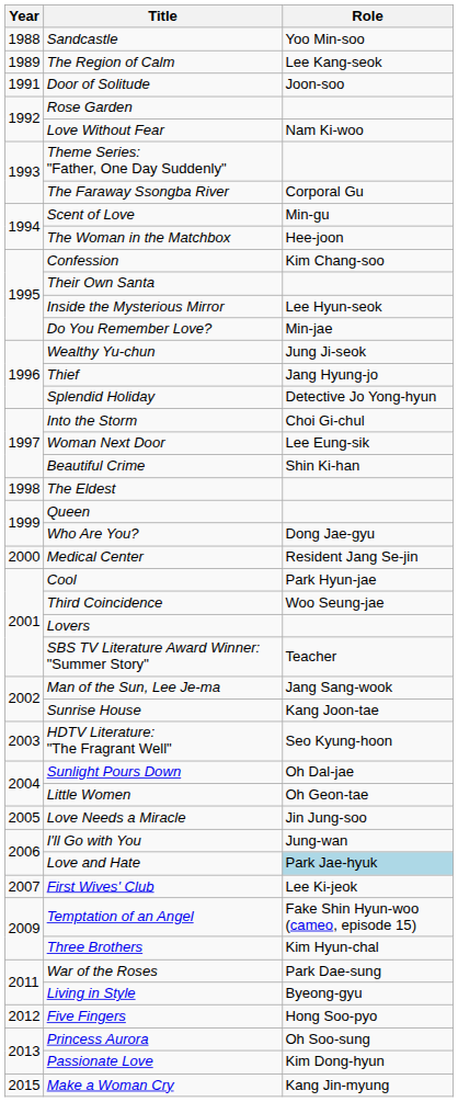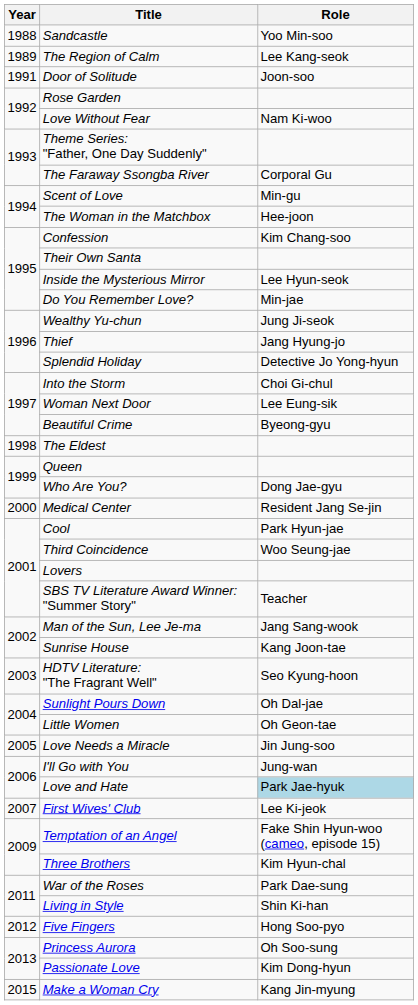Beautiful Crime | Role: Shin Ki-han -> Byeong-gyu
Living in Style | Role: Byeong-gyu -> Shin Ki-han
